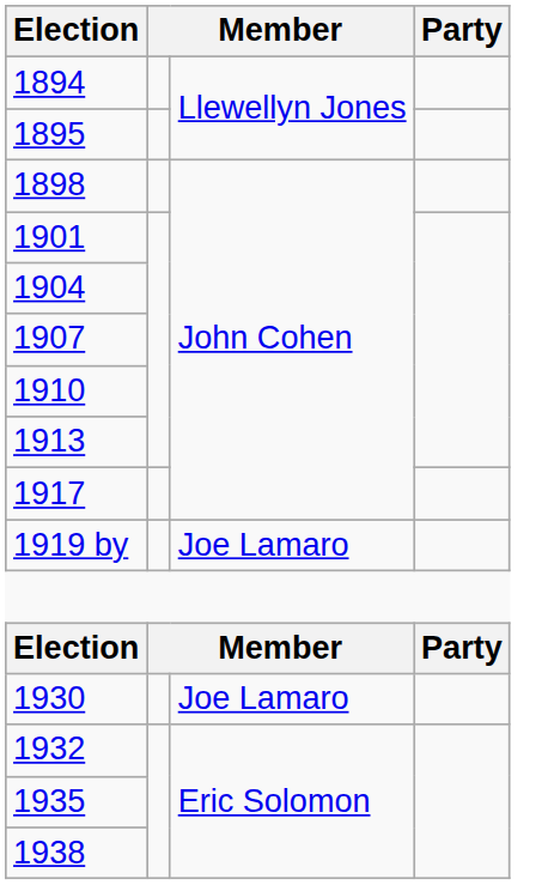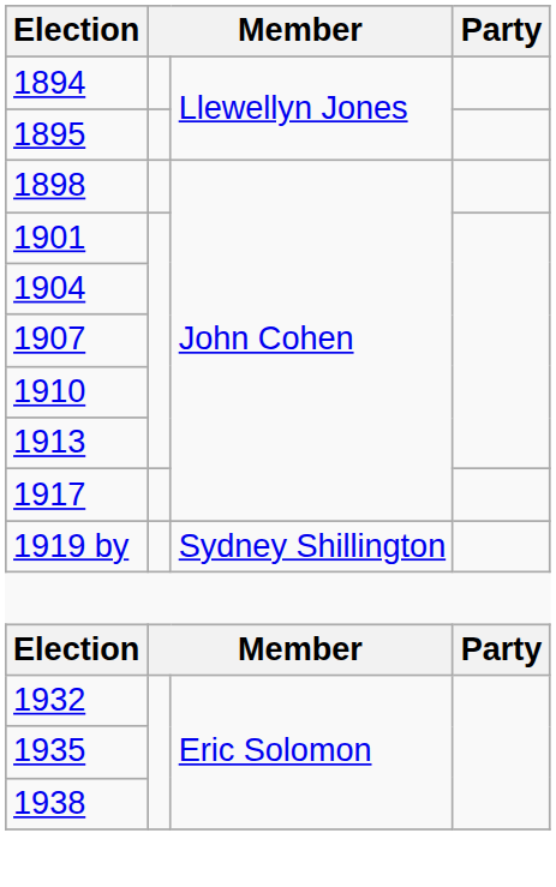1919 by | column 3: Joe Lamaro -> Sydney Shillington
- row: 1930 | Joe Lamaro
